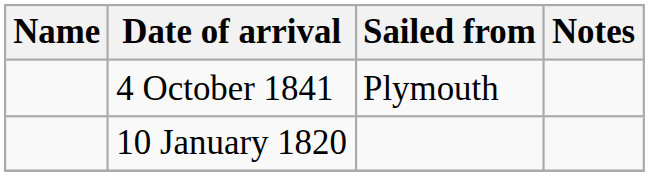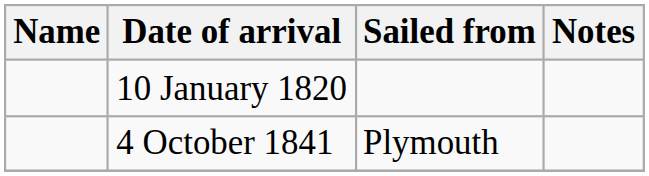rows swapped: 4 October 1841 <-> 10 January 1820
